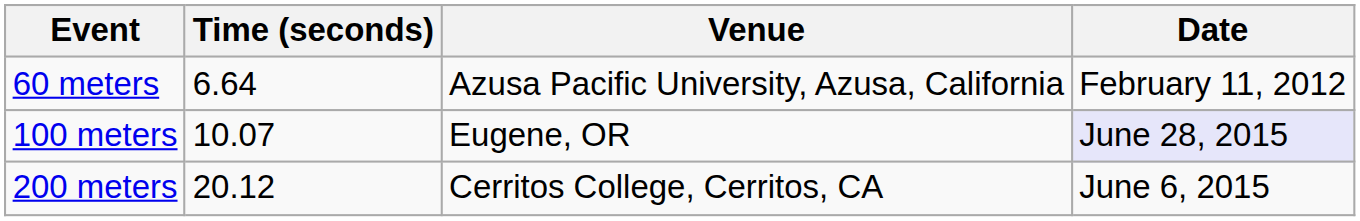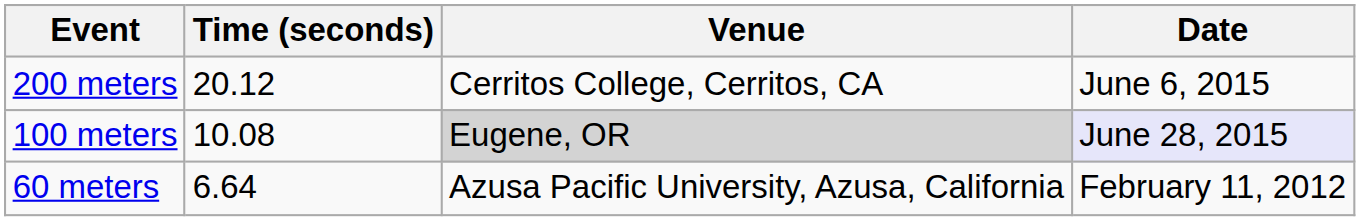rows swapped: 60 meters <-> 200 meters
100 meters | Time (seconds): 10.07 -> 10.08
100 meters | Venue: no background -> lightgrey background
